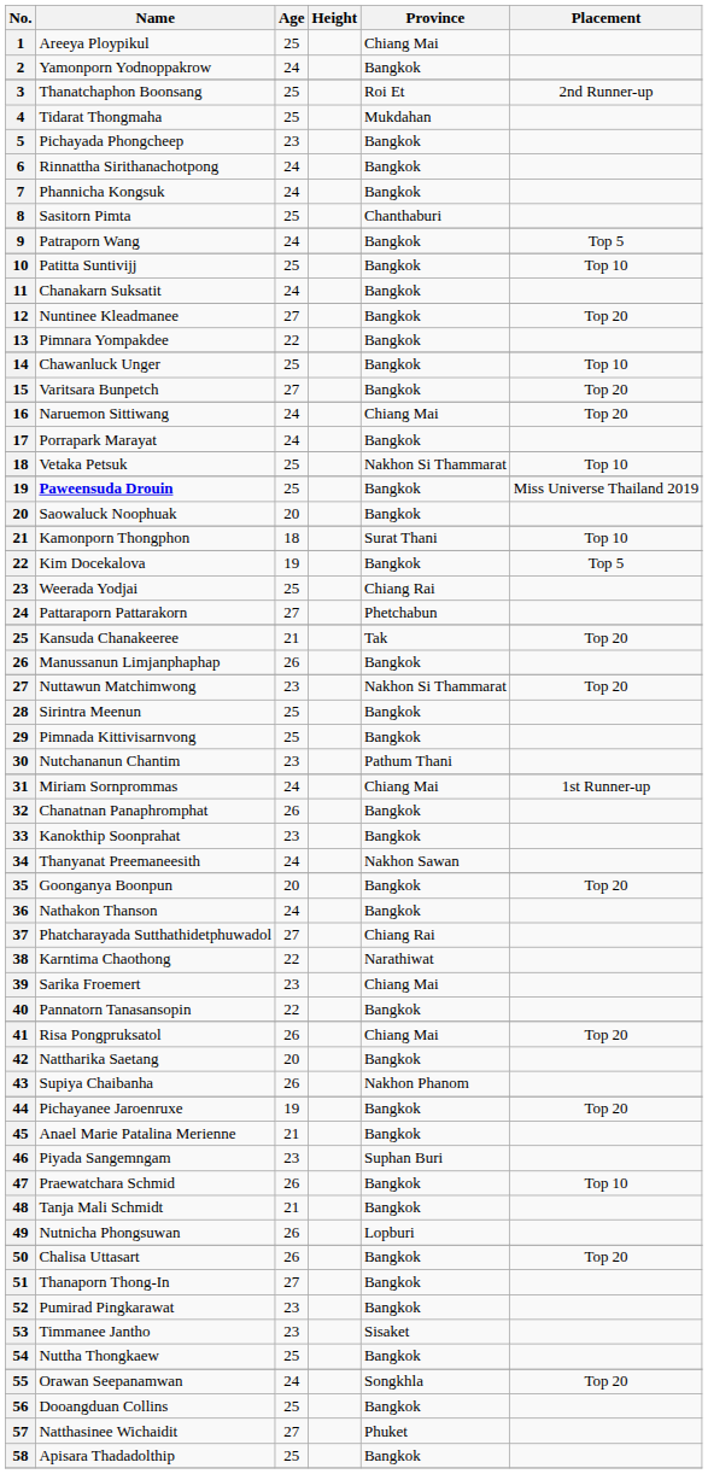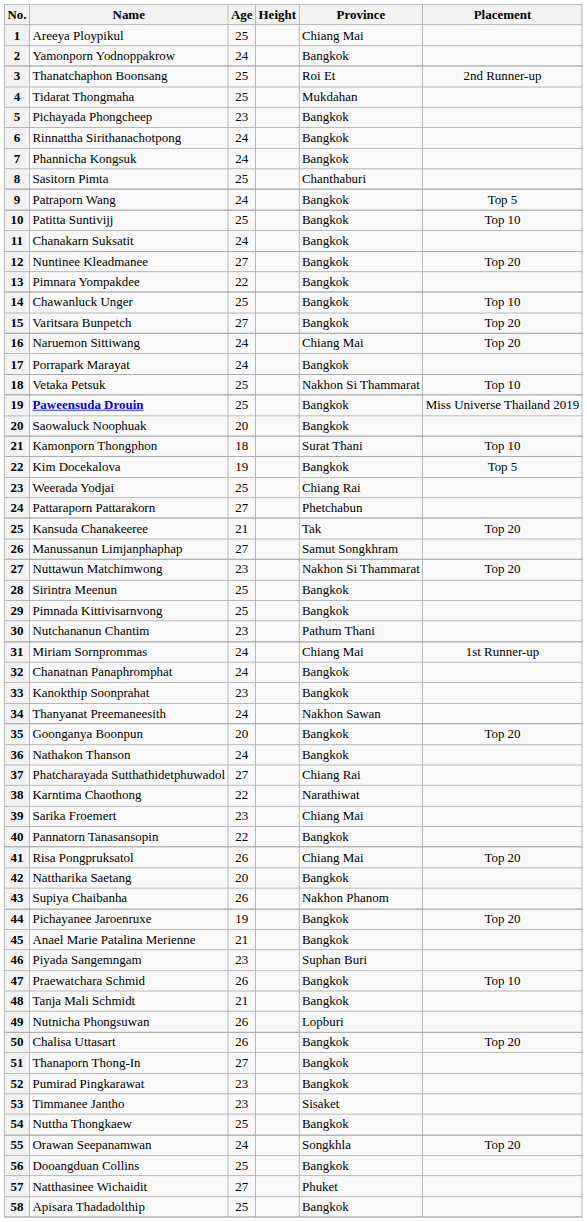Manussanun Limjanphaphap | Age: 26 -> 27
Manussanun Limjanphaphap | Province: Bangkok -> Samut Songkhram
Chanatnan Panaphromphat | Age: 26 -> 24
